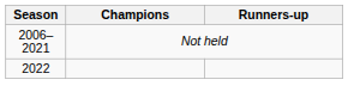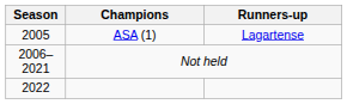+ row: 2005 | ASA (1) | Lagartense
